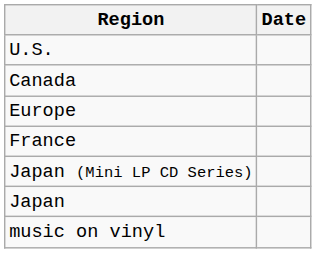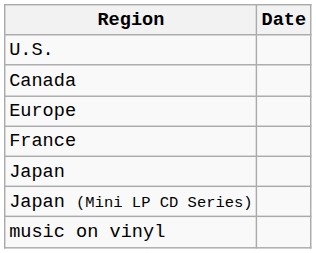rows swapped: Japan <-> Japan (Mini LP CD Series)
